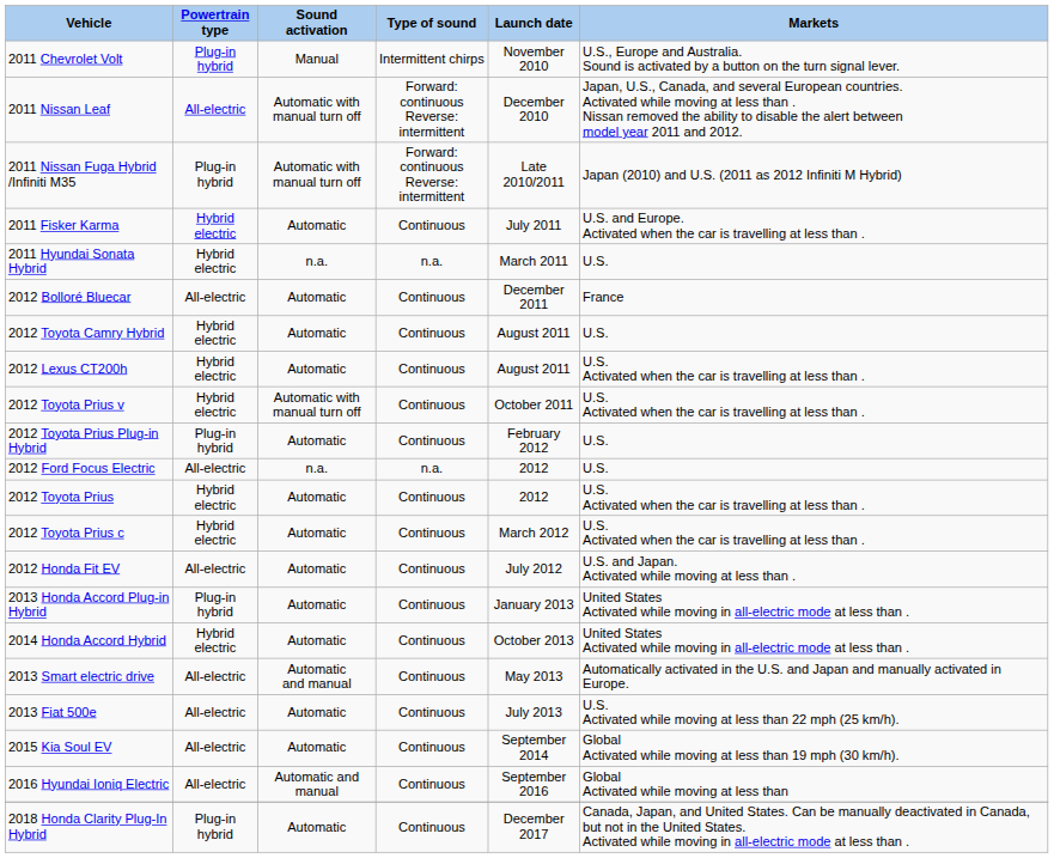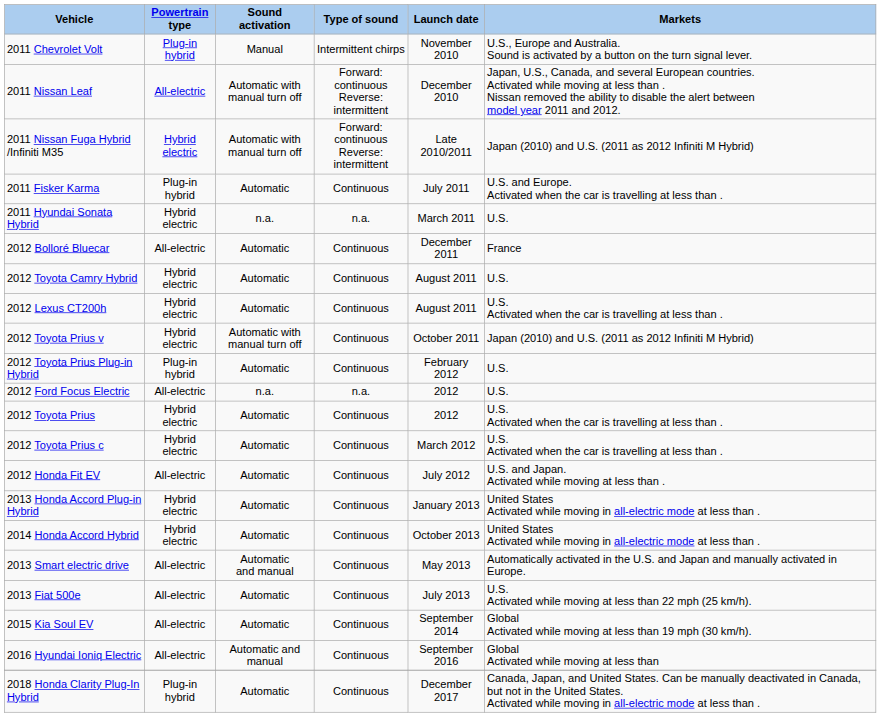2011 Nissan Fuga Hybrid /Infiniti M35 | Powertrain type: Plug-in hybrid -> Hybrid electric
2011 Fisker Karma | Powertrain type: Hybrid electric -> Plug-in hybrid
2012 Toyota Prius v | Markets: U.S. Activated when the car is travelling at less than . -> Japan (2010) and U.S. (2011 as 2012 Infiniti M Hybrid)
2013 Honda Accord Plug-in Hybrid | Powertrain type: Plug-in hybrid -> Hybrid electric
